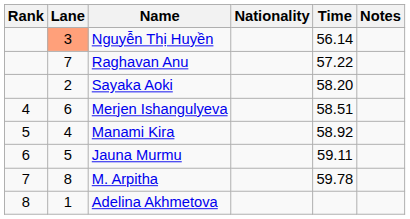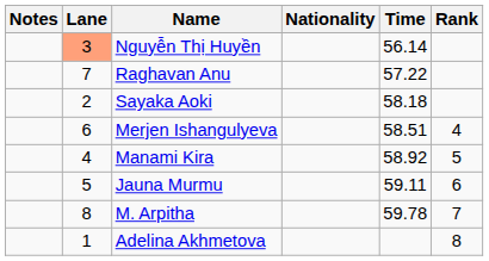columns swapped: Rank <-> Notes
Sayaka Aoki | Time: 58.20 -> 58.18
